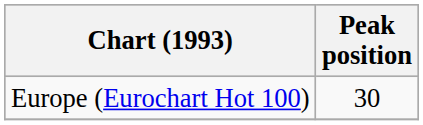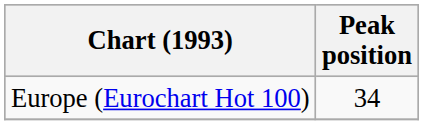Europe (Eurochart Hot 100) | Peak position: 30 -> 34
